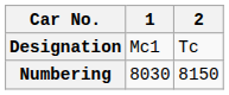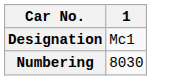- column: 2 | Tc | 8150
